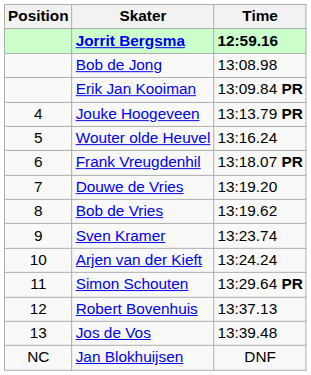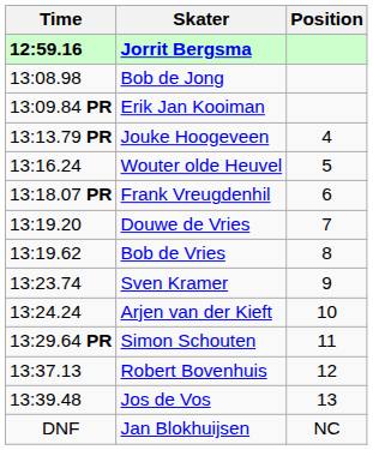columns swapped: Position <-> Time
